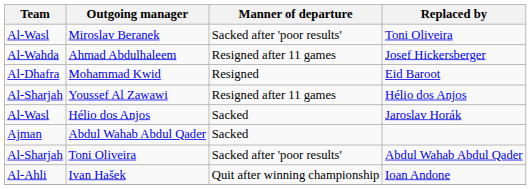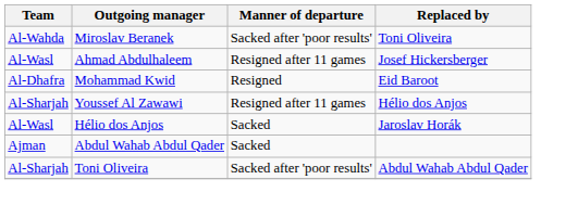Miroslav Beranek | Team: Al-Wasl -> Al-Wahda
Ahmad Abdulhaleem | Team: Al-Wahda -> Al-Wasl
- row: Al-Ahli | Ivan Hašek | Quit after winning championship | Ioan Andone
